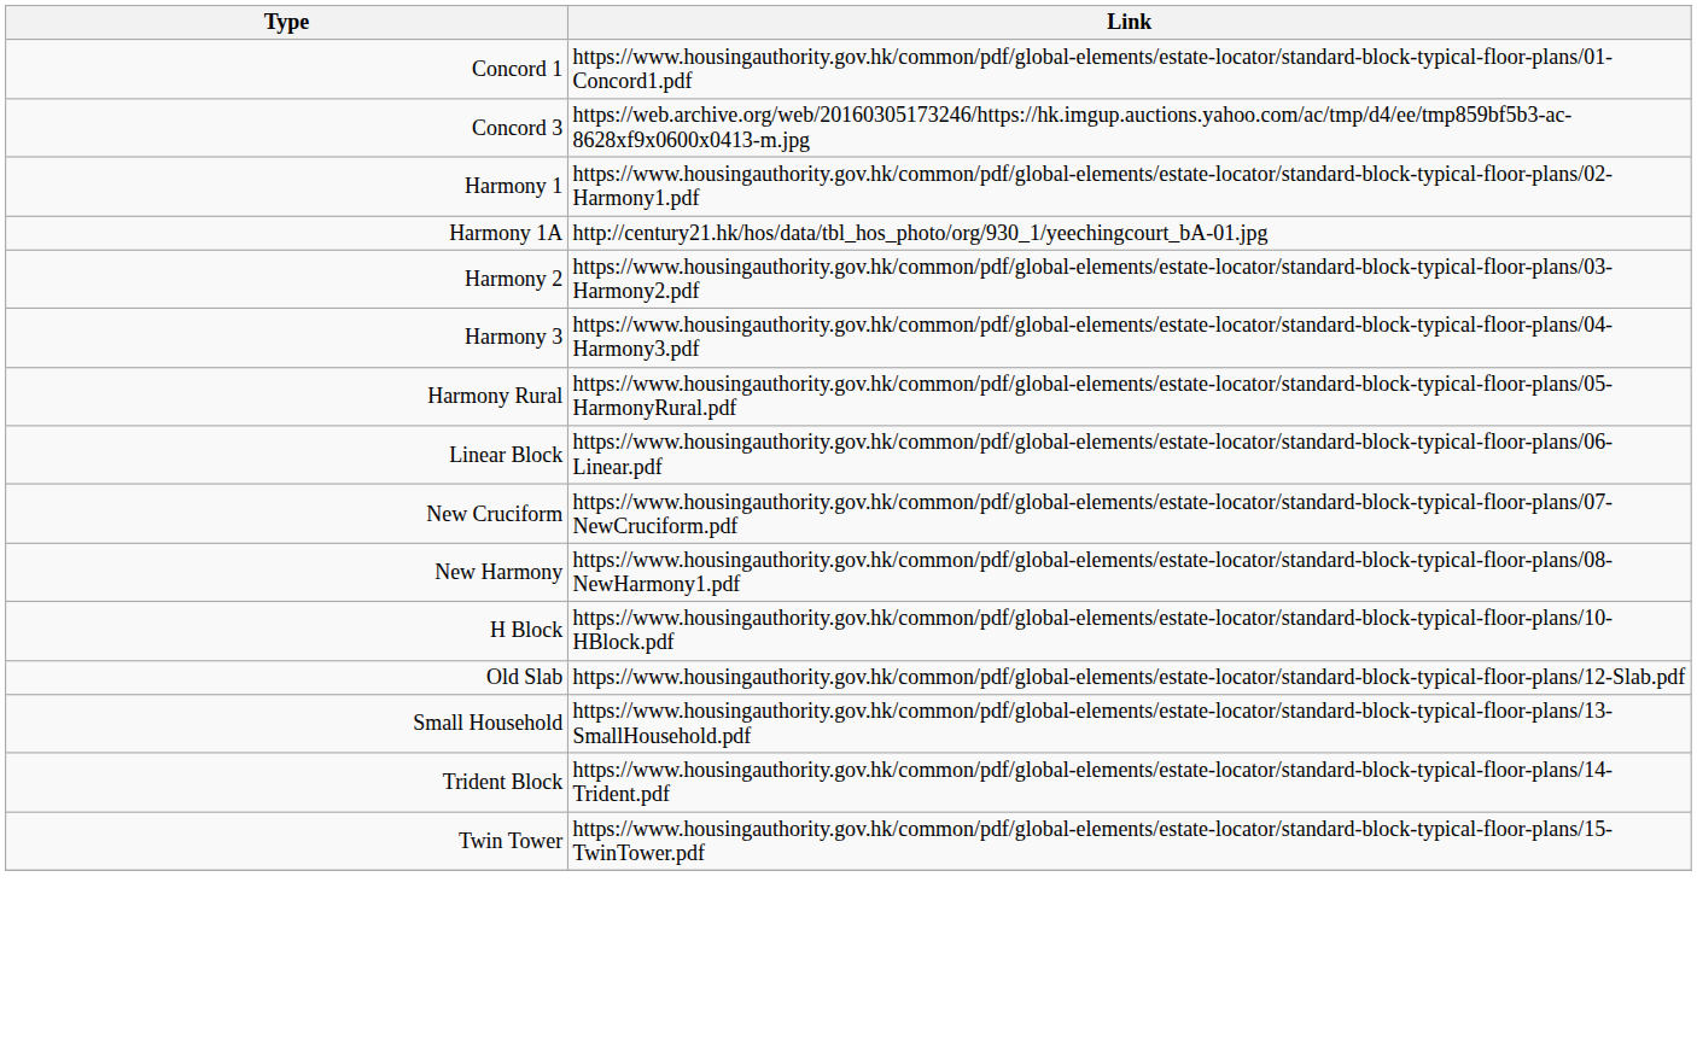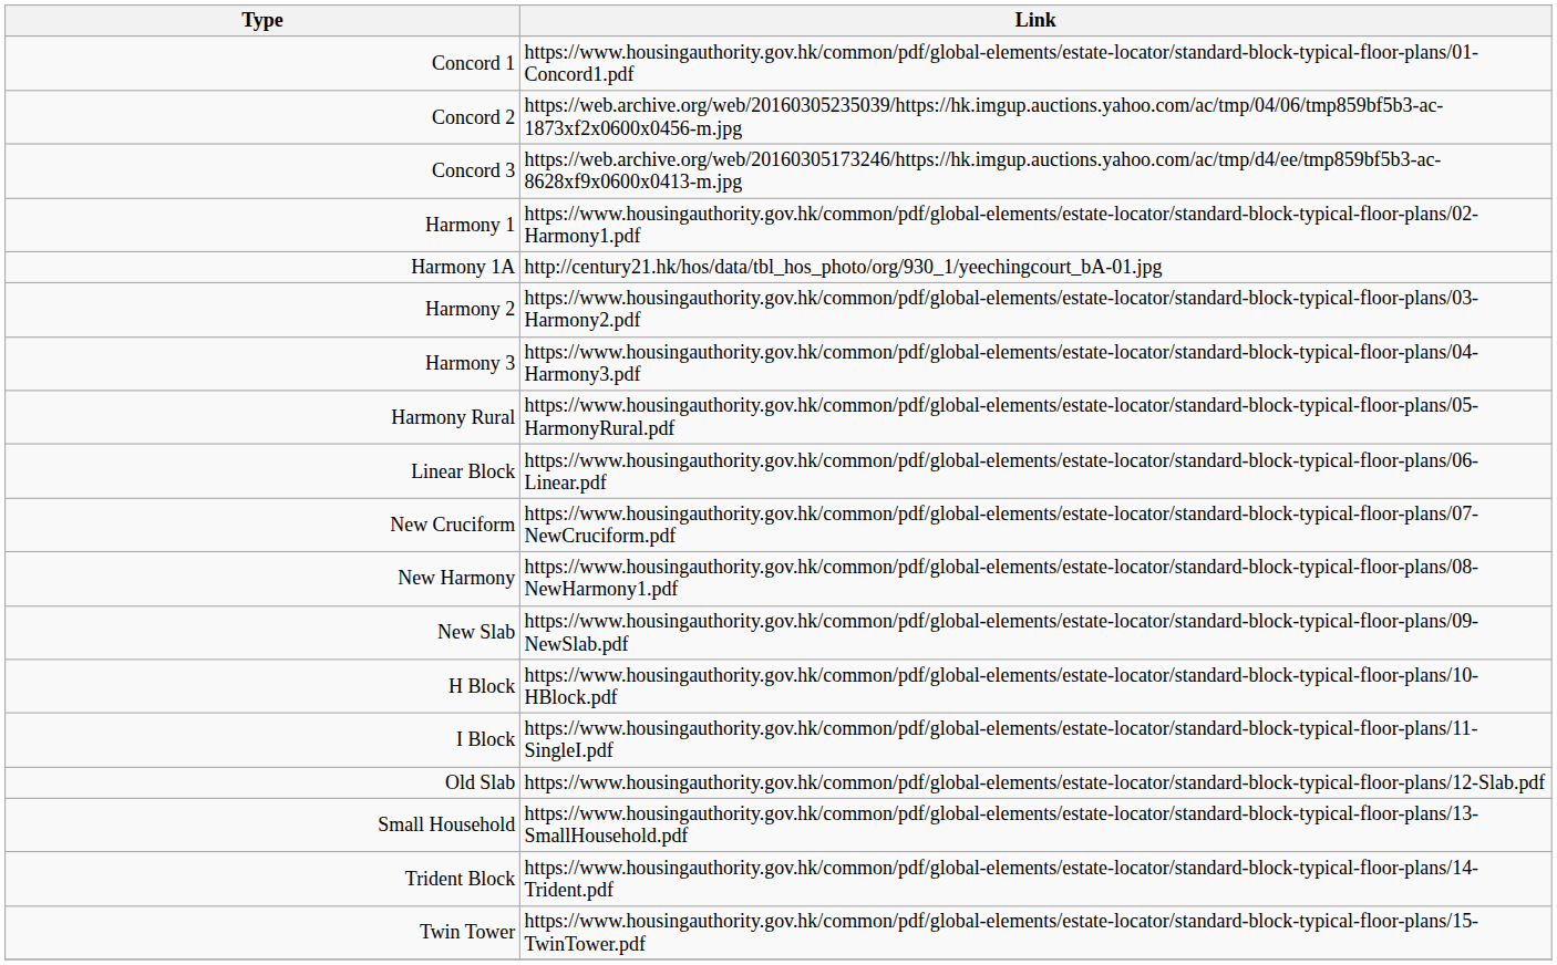+ row: Concord 2 | https://web.archive.org/web/20160305235039/https://hk.imgup.auctions.yahoo.com/ac/tmp/04/06/tmp859bf5b3-ac-1873xf2x0600x0456-m.jpg
+ row: New Slab | https://www.housingauthority.gov.hk/common/pdf/global-elements/estate-locator/standard-block-typical-floor-plans/09-NewSlab.pdf
+ row: I Block | https://www.housingauthority.gov.hk/common/pdf/global-elements/estate-locator/standard-block-typical-floor-plans/11-SingleI.pdf
